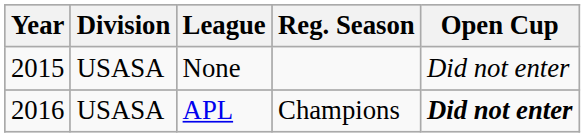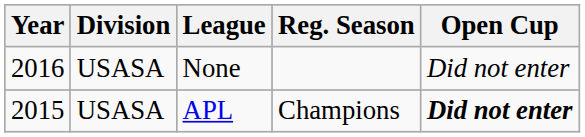None | Year: 2015 -> 2016
APL | Year: 2016 -> 2015
